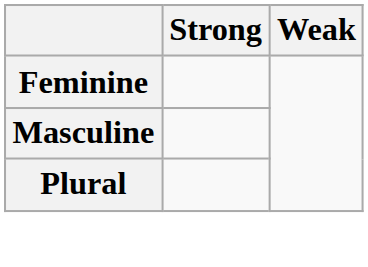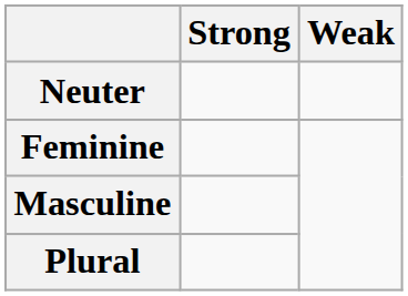+ row: Neuter
